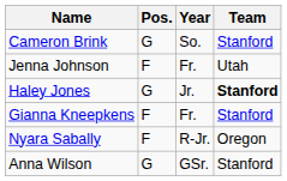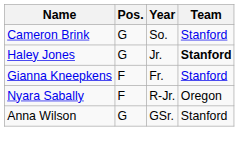- row: Jenna Johnson | F | Fr. | Utah
